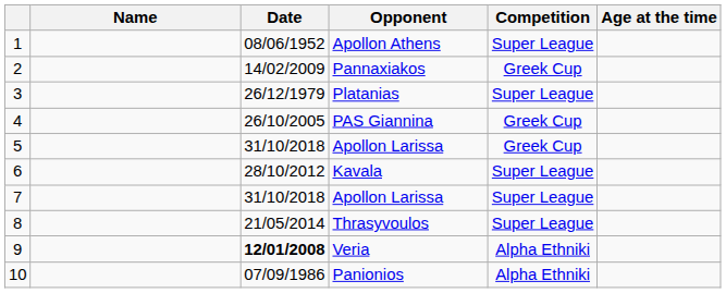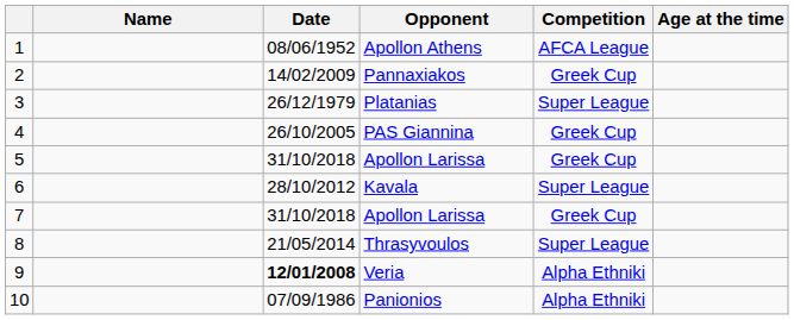Apollon Athens | Competition: Super League -> AFCA League
7 / Apollon Larissa | Competition: Super League -> Greek Cup
